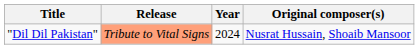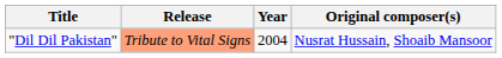"Dil Dil Pakistan" | Year: 2024 -> 2004
